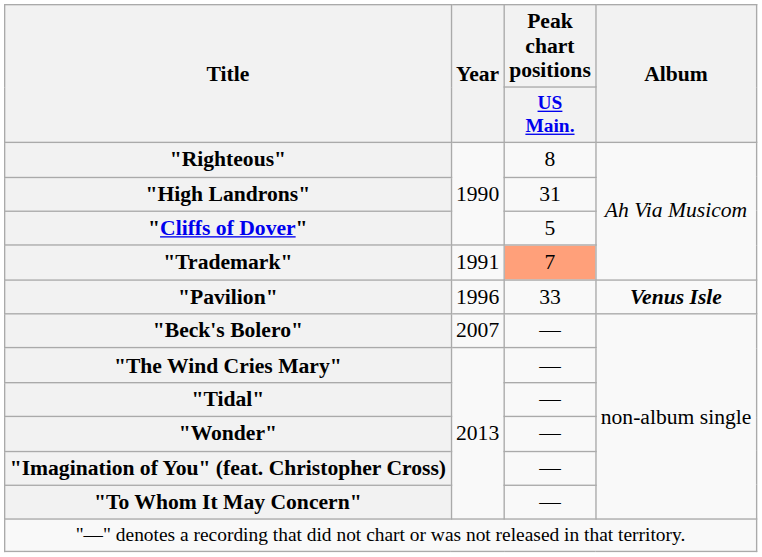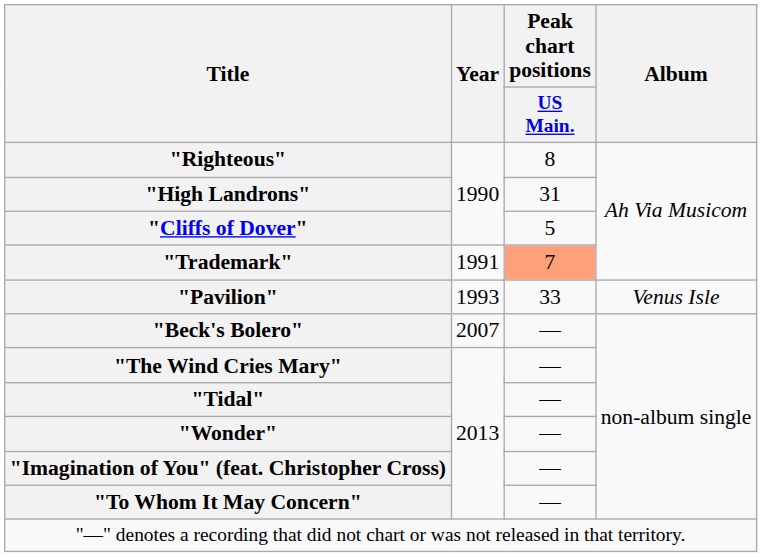"Pavilion" | Year: 1996 -> 1993
"Pavilion" | Album: bold -> normal
